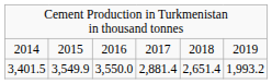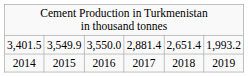rows swapped: 2014 <-> 3,401.5
